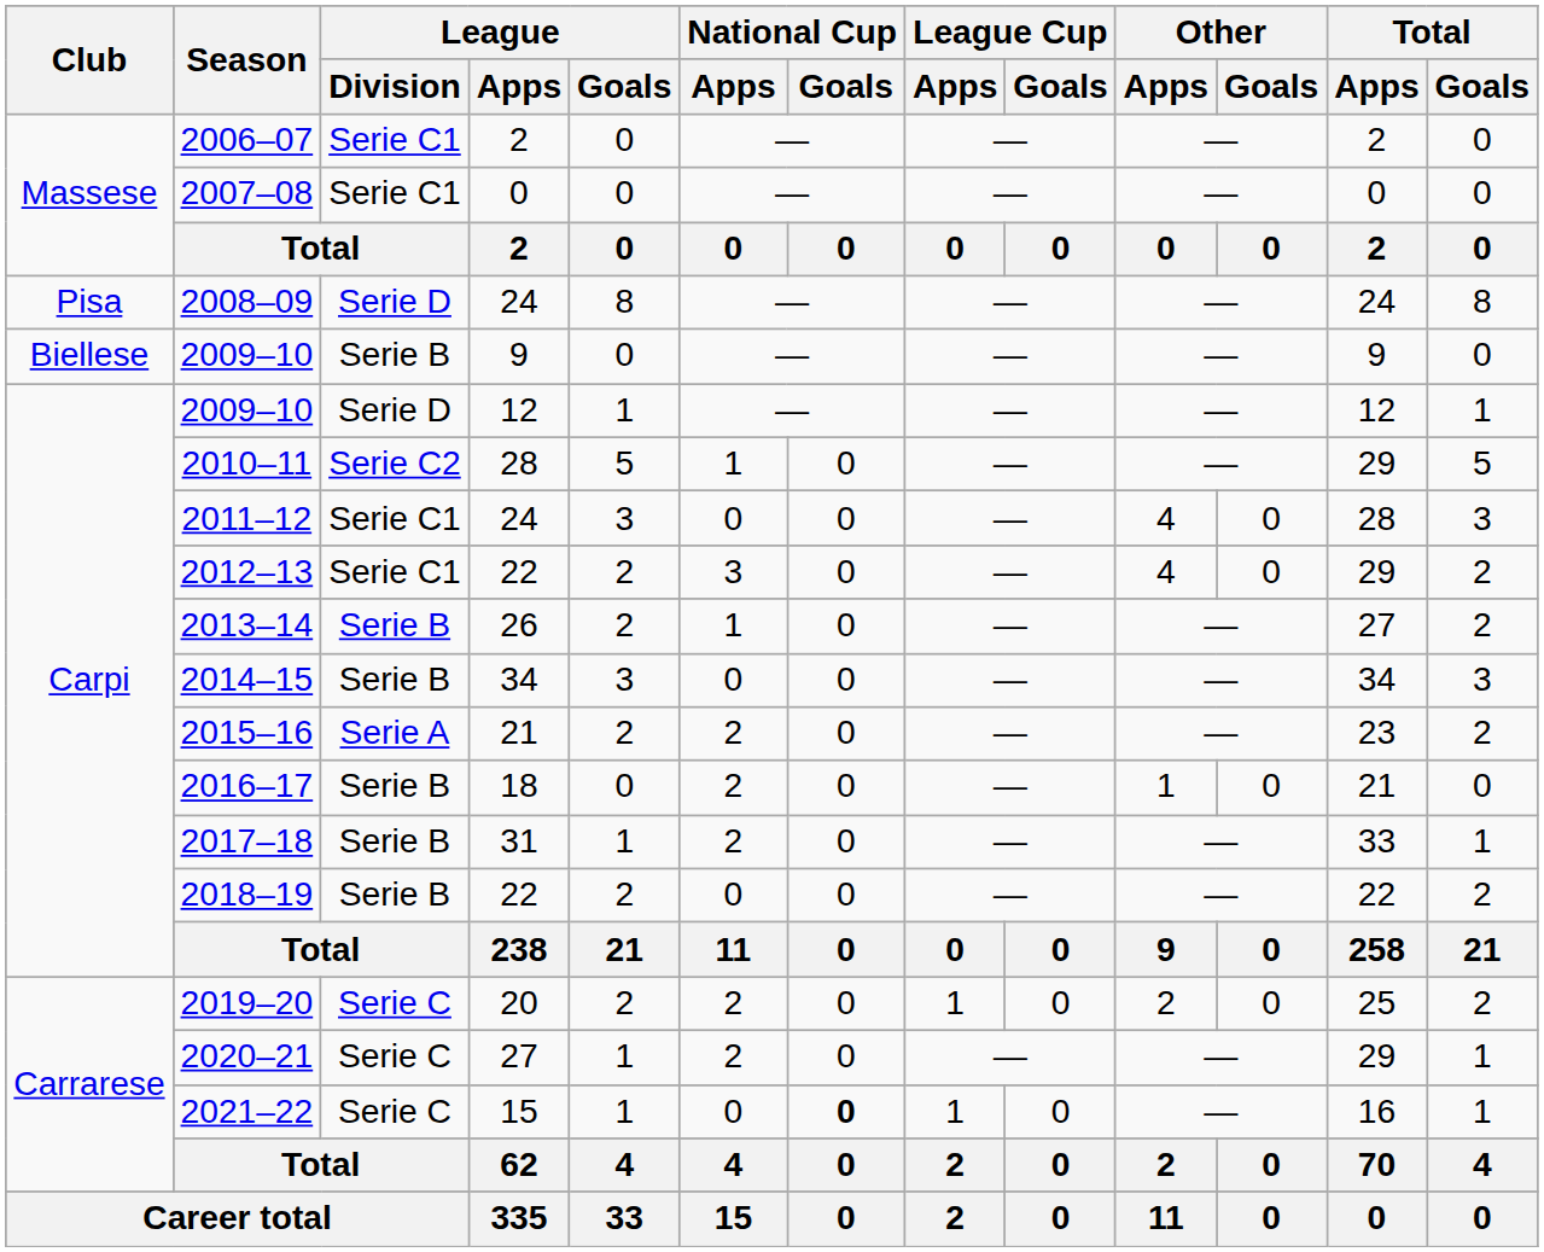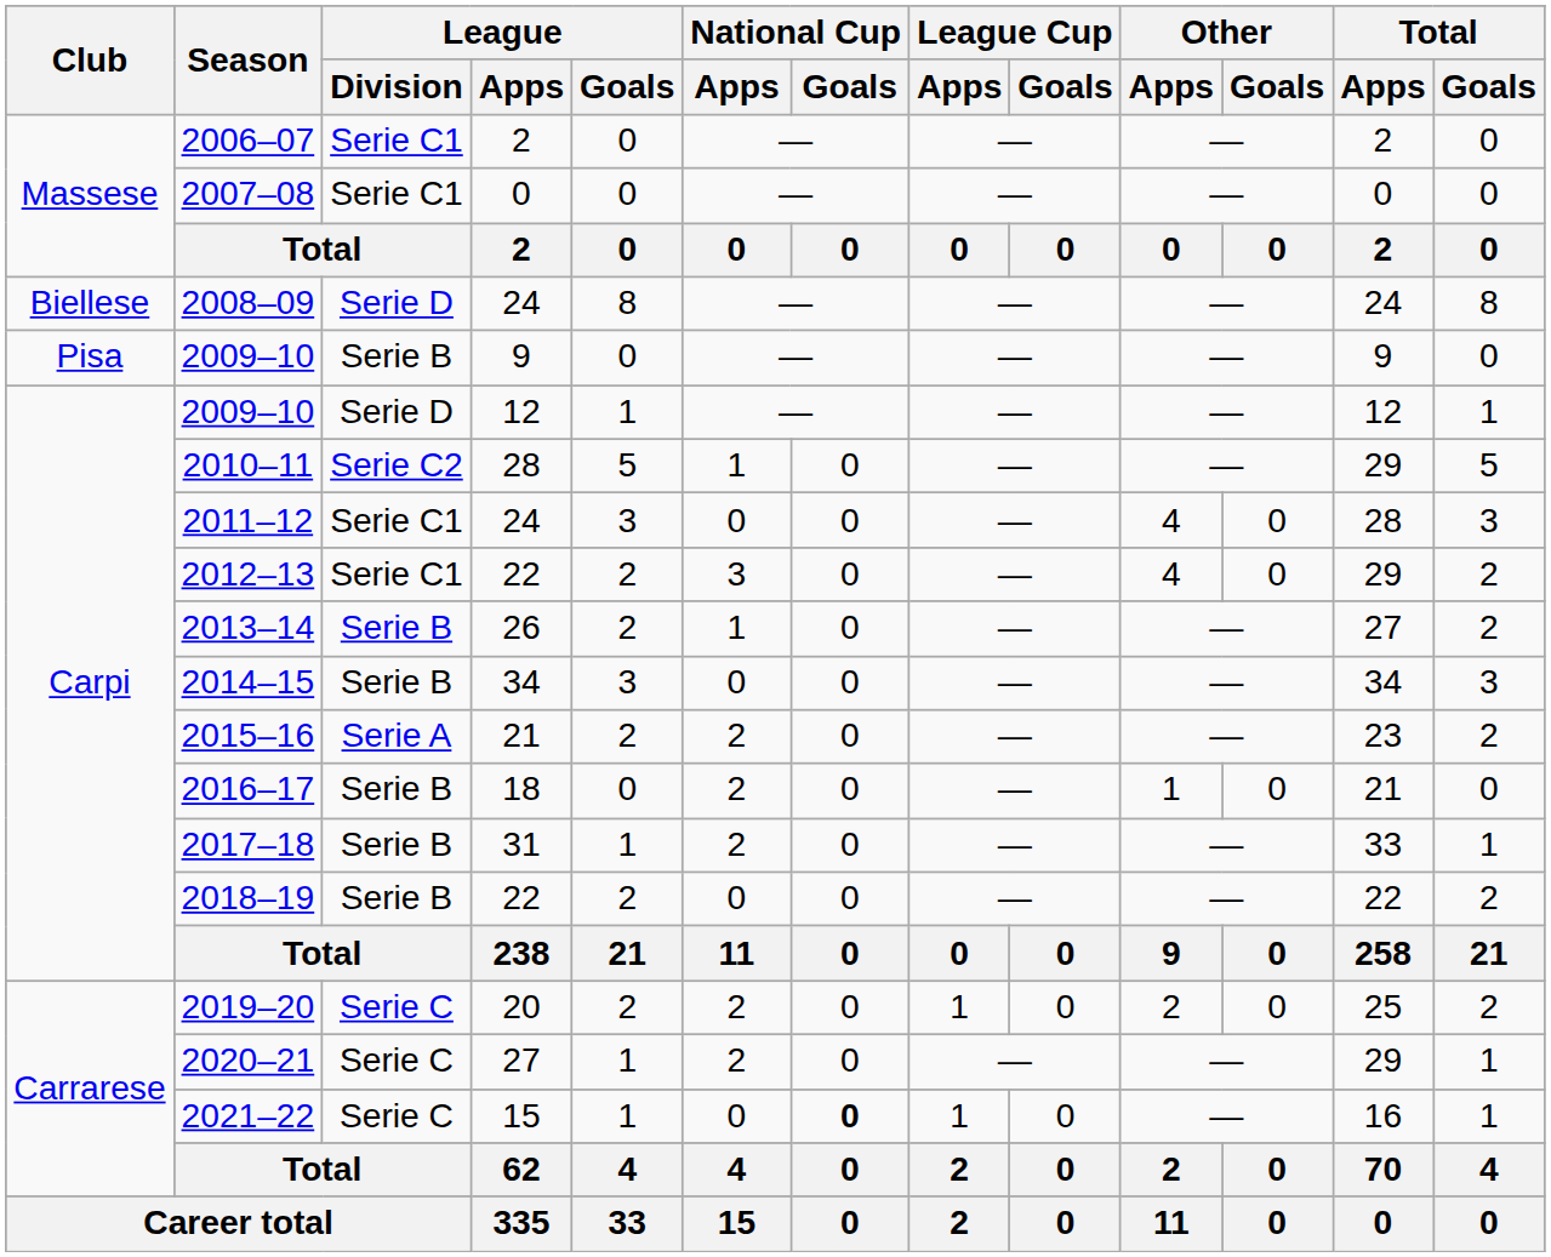2008–09 | Club: Pisa -> Biellese
2009–10 / 9 | Club: Biellese -> Pisa
